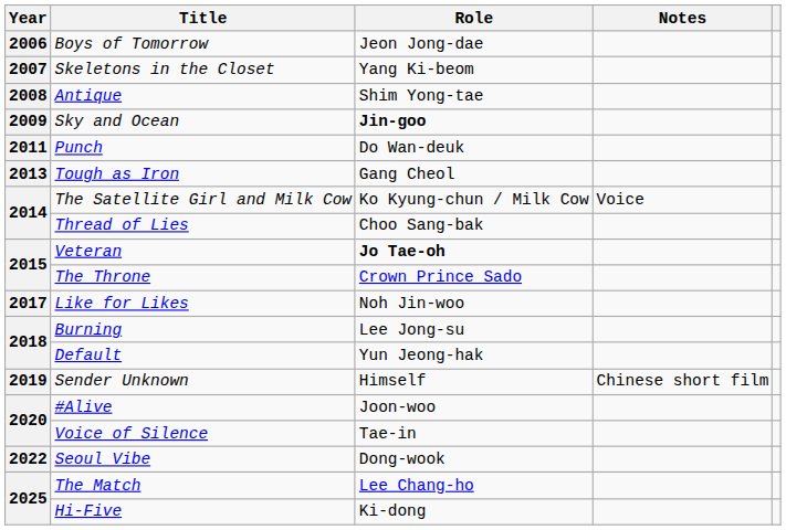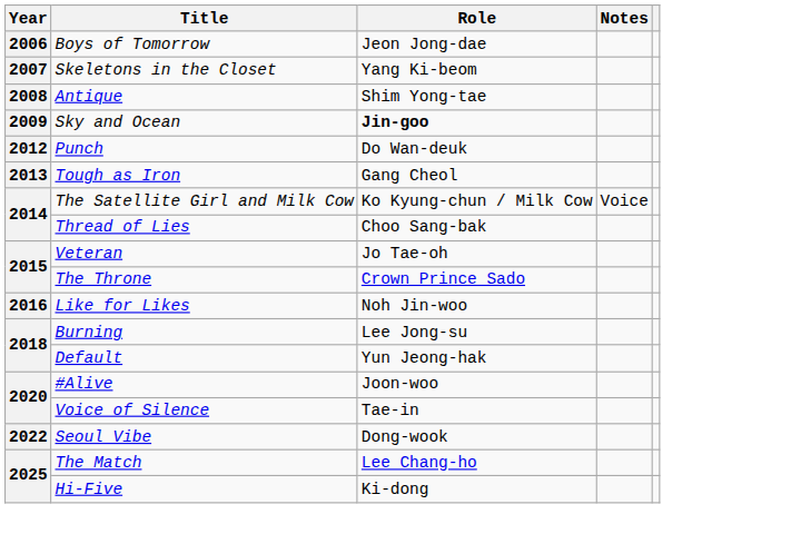Punch | Year: 2011 -> 2012
Veteran | Role: bold -> normal
Like for Likes | Year: 2017 -> 2016
- row: 2019 | Sender Unknown | Himself | Chinese short film
